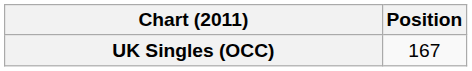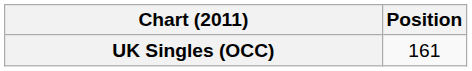UK Singles (OCC) | Position: 167 -> 161
